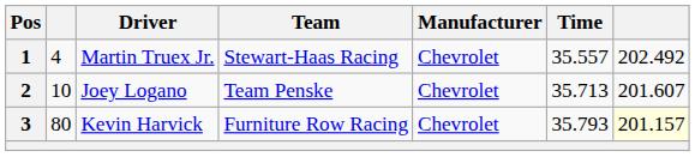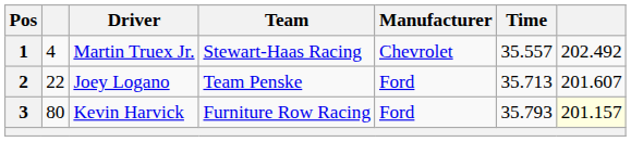2 | column 2: 10 -> 22
2 | Manufacturer: Chevrolet -> Ford
3 | Manufacturer: Chevrolet -> Ford
